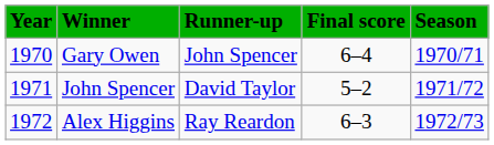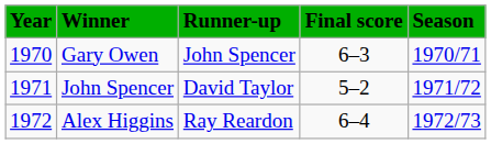Gary Owen | Final score: 6–4 -> 6–3
Alex Higgins | Final score: 6–3 -> 6–4
